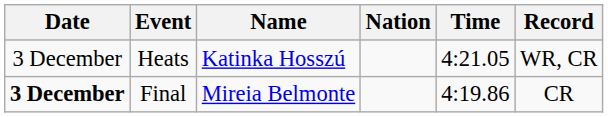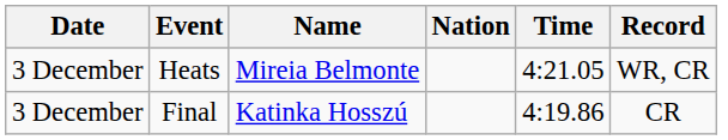Heats | Name: Katinka Hosszú -> Mireia Belmonte
Final | Date: bold -> normal
Final | Name: Mireia Belmonte -> Katinka Hosszú
